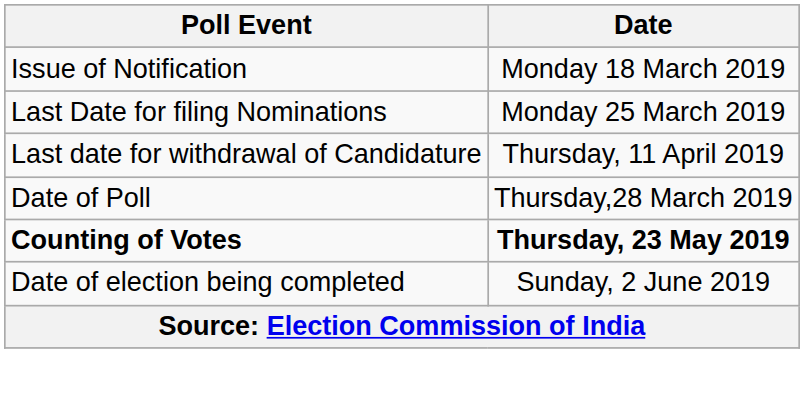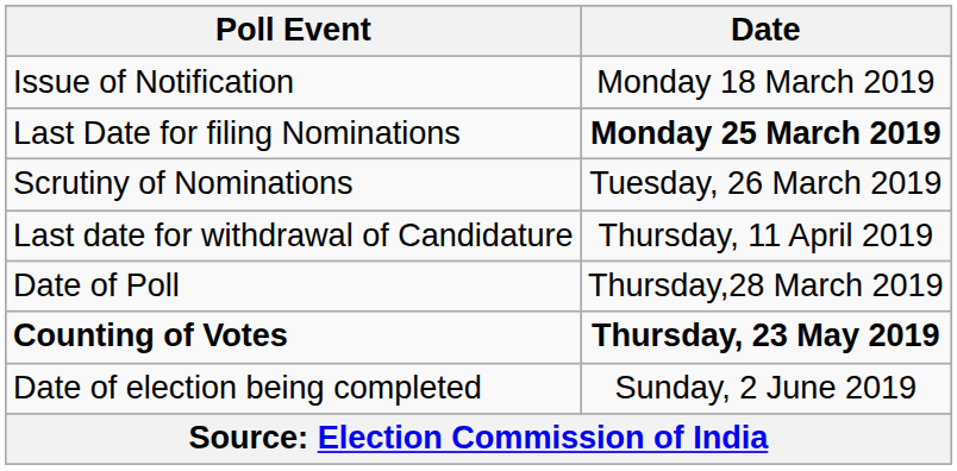Last Date for filing Nominations | Date: normal -> bold
+ row: Scrutiny of Nominations | Tuesday, 26 March 2019
